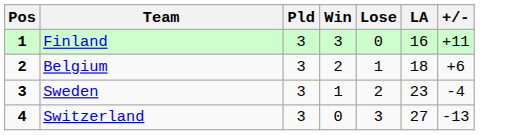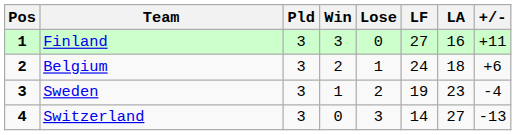+ column: LF | 27 | 24 | 19 | 14
